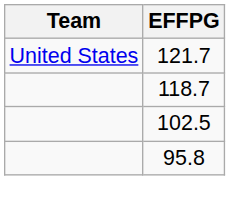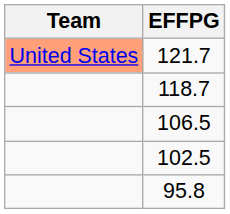121.7 | Team: no background -> lightsalmon background
+ row: 106.5
